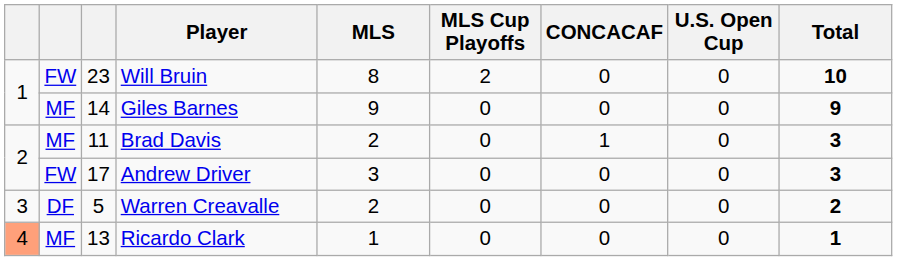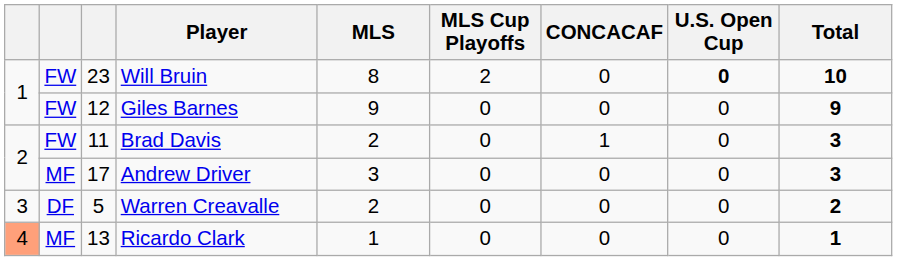Will Bruin | U.S. Open Cup: normal -> bold
Giles Barnes | column 2: MF -> FW
Giles Barnes | column 3: 14 -> 12
Brad Davis | column 2: MF -> FW
Andrew Driver | column 2: FW -> MF
